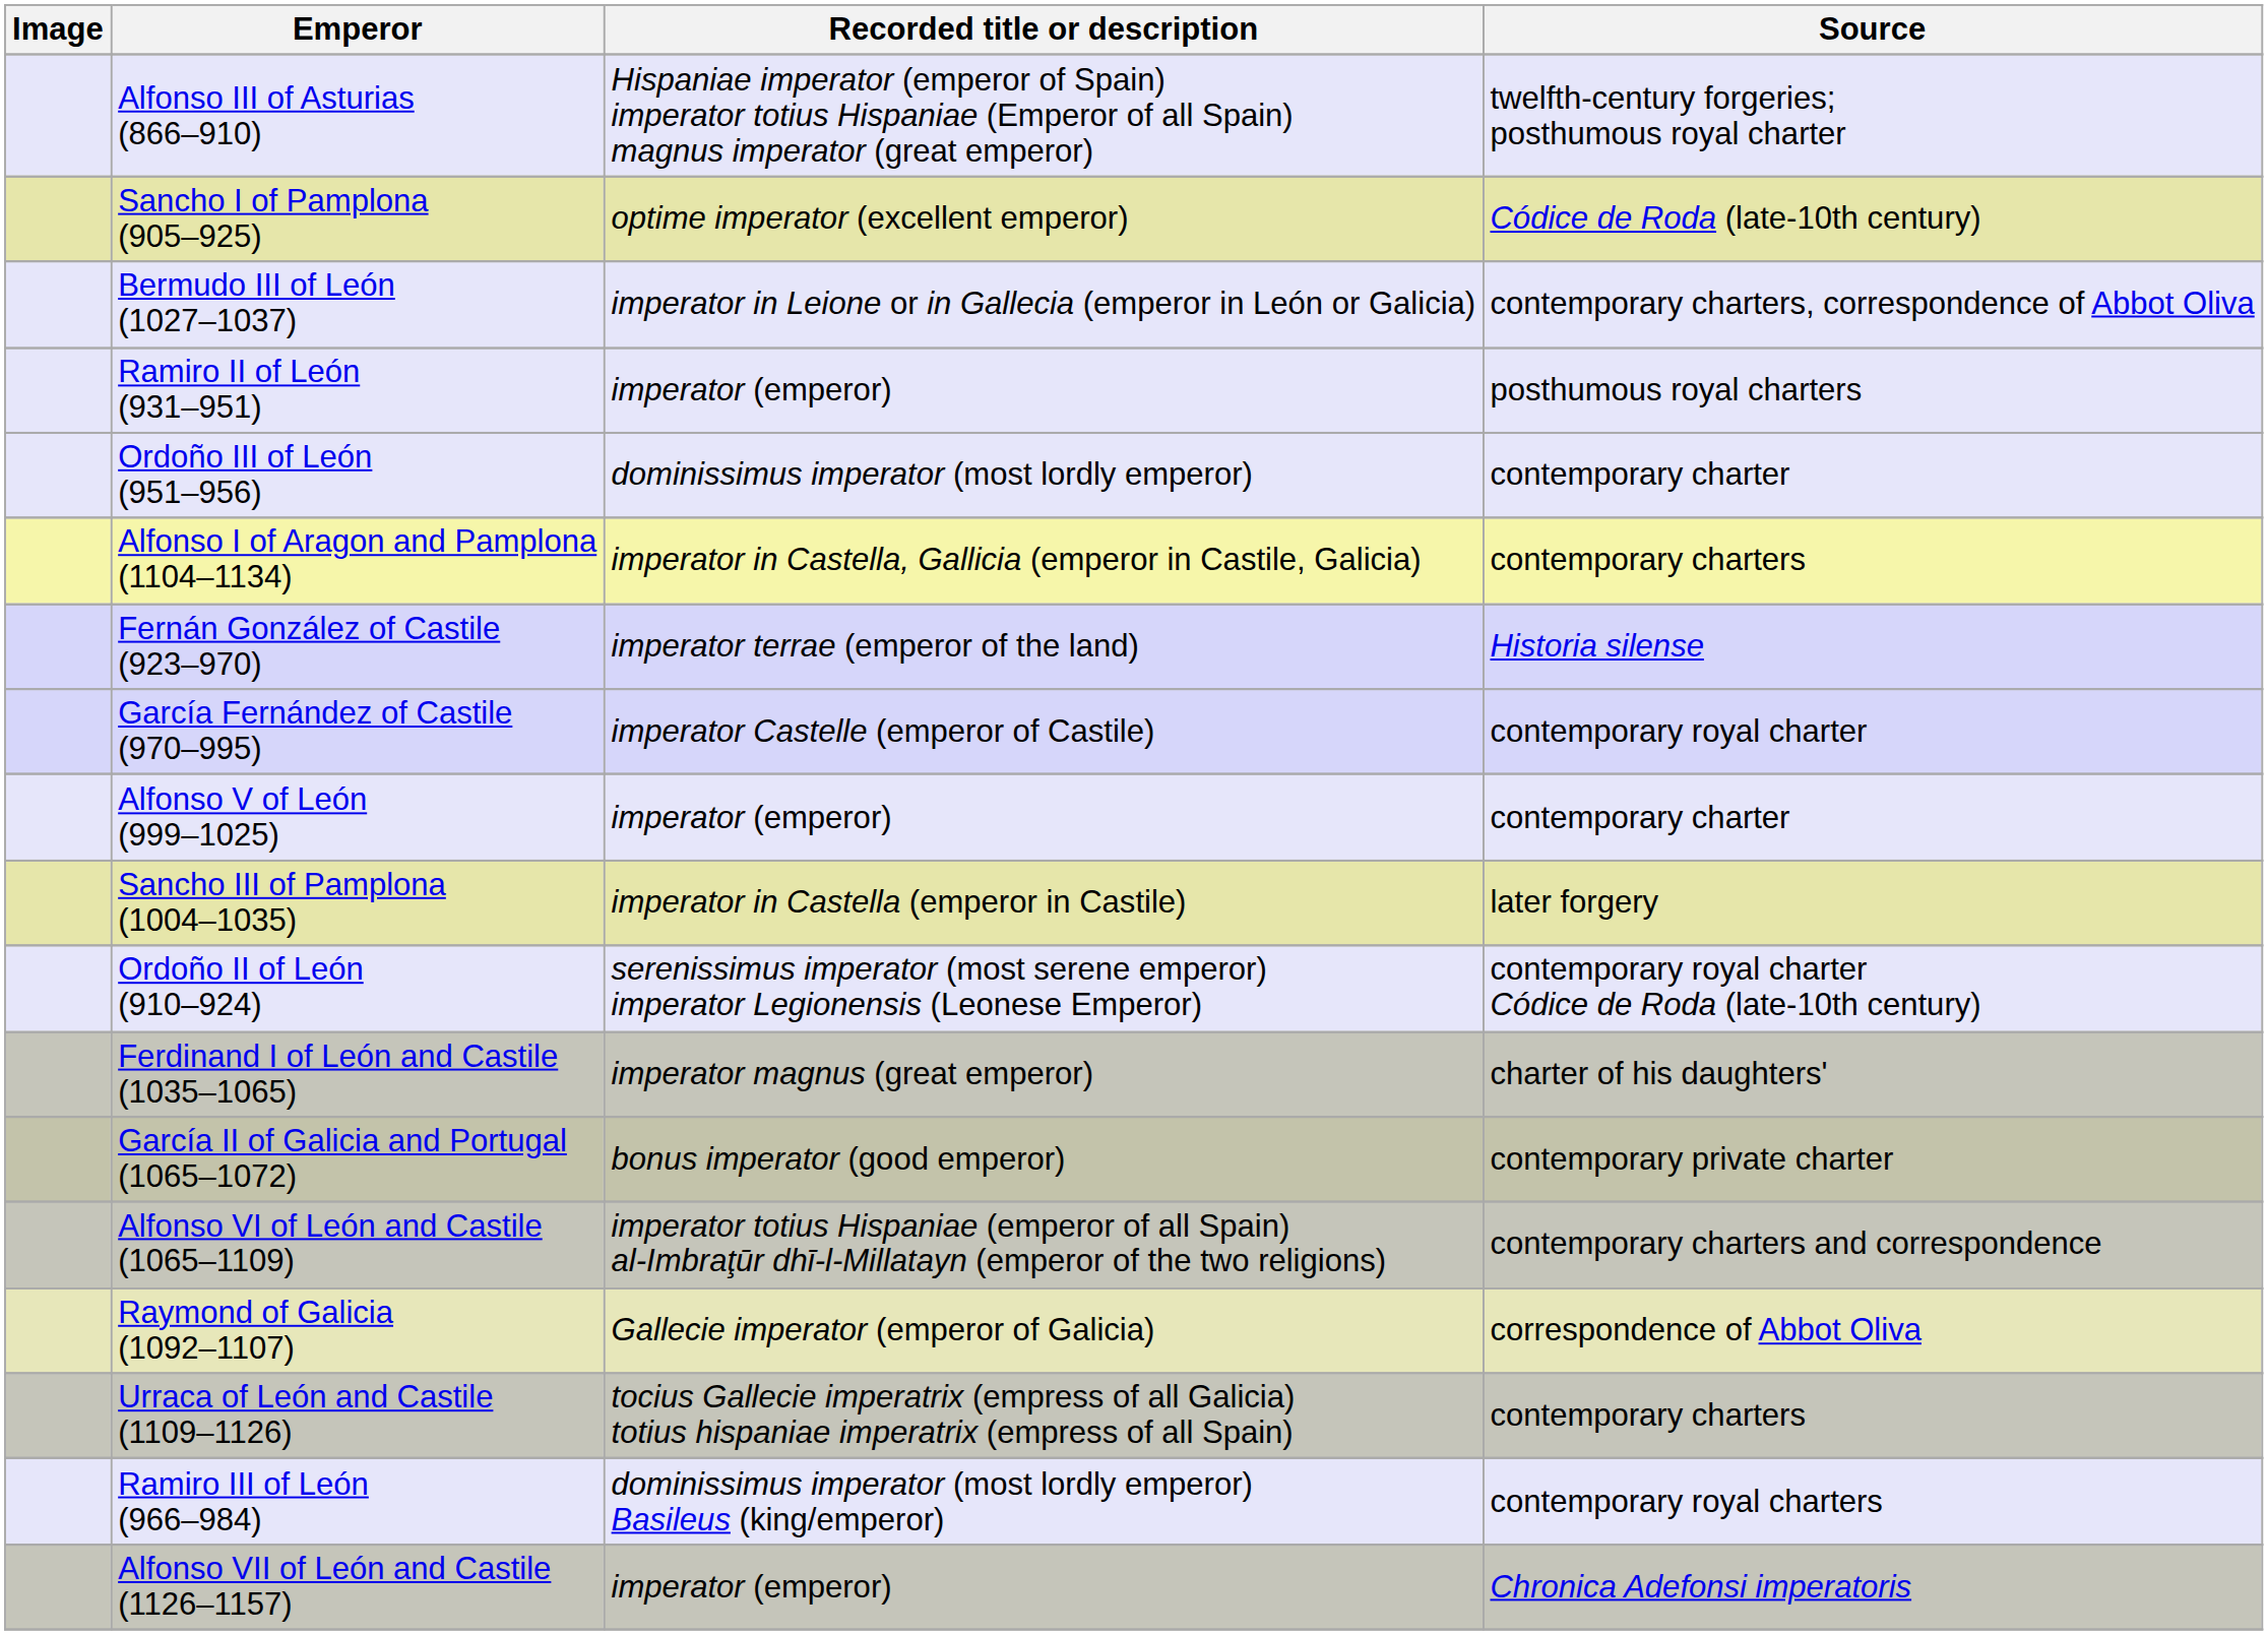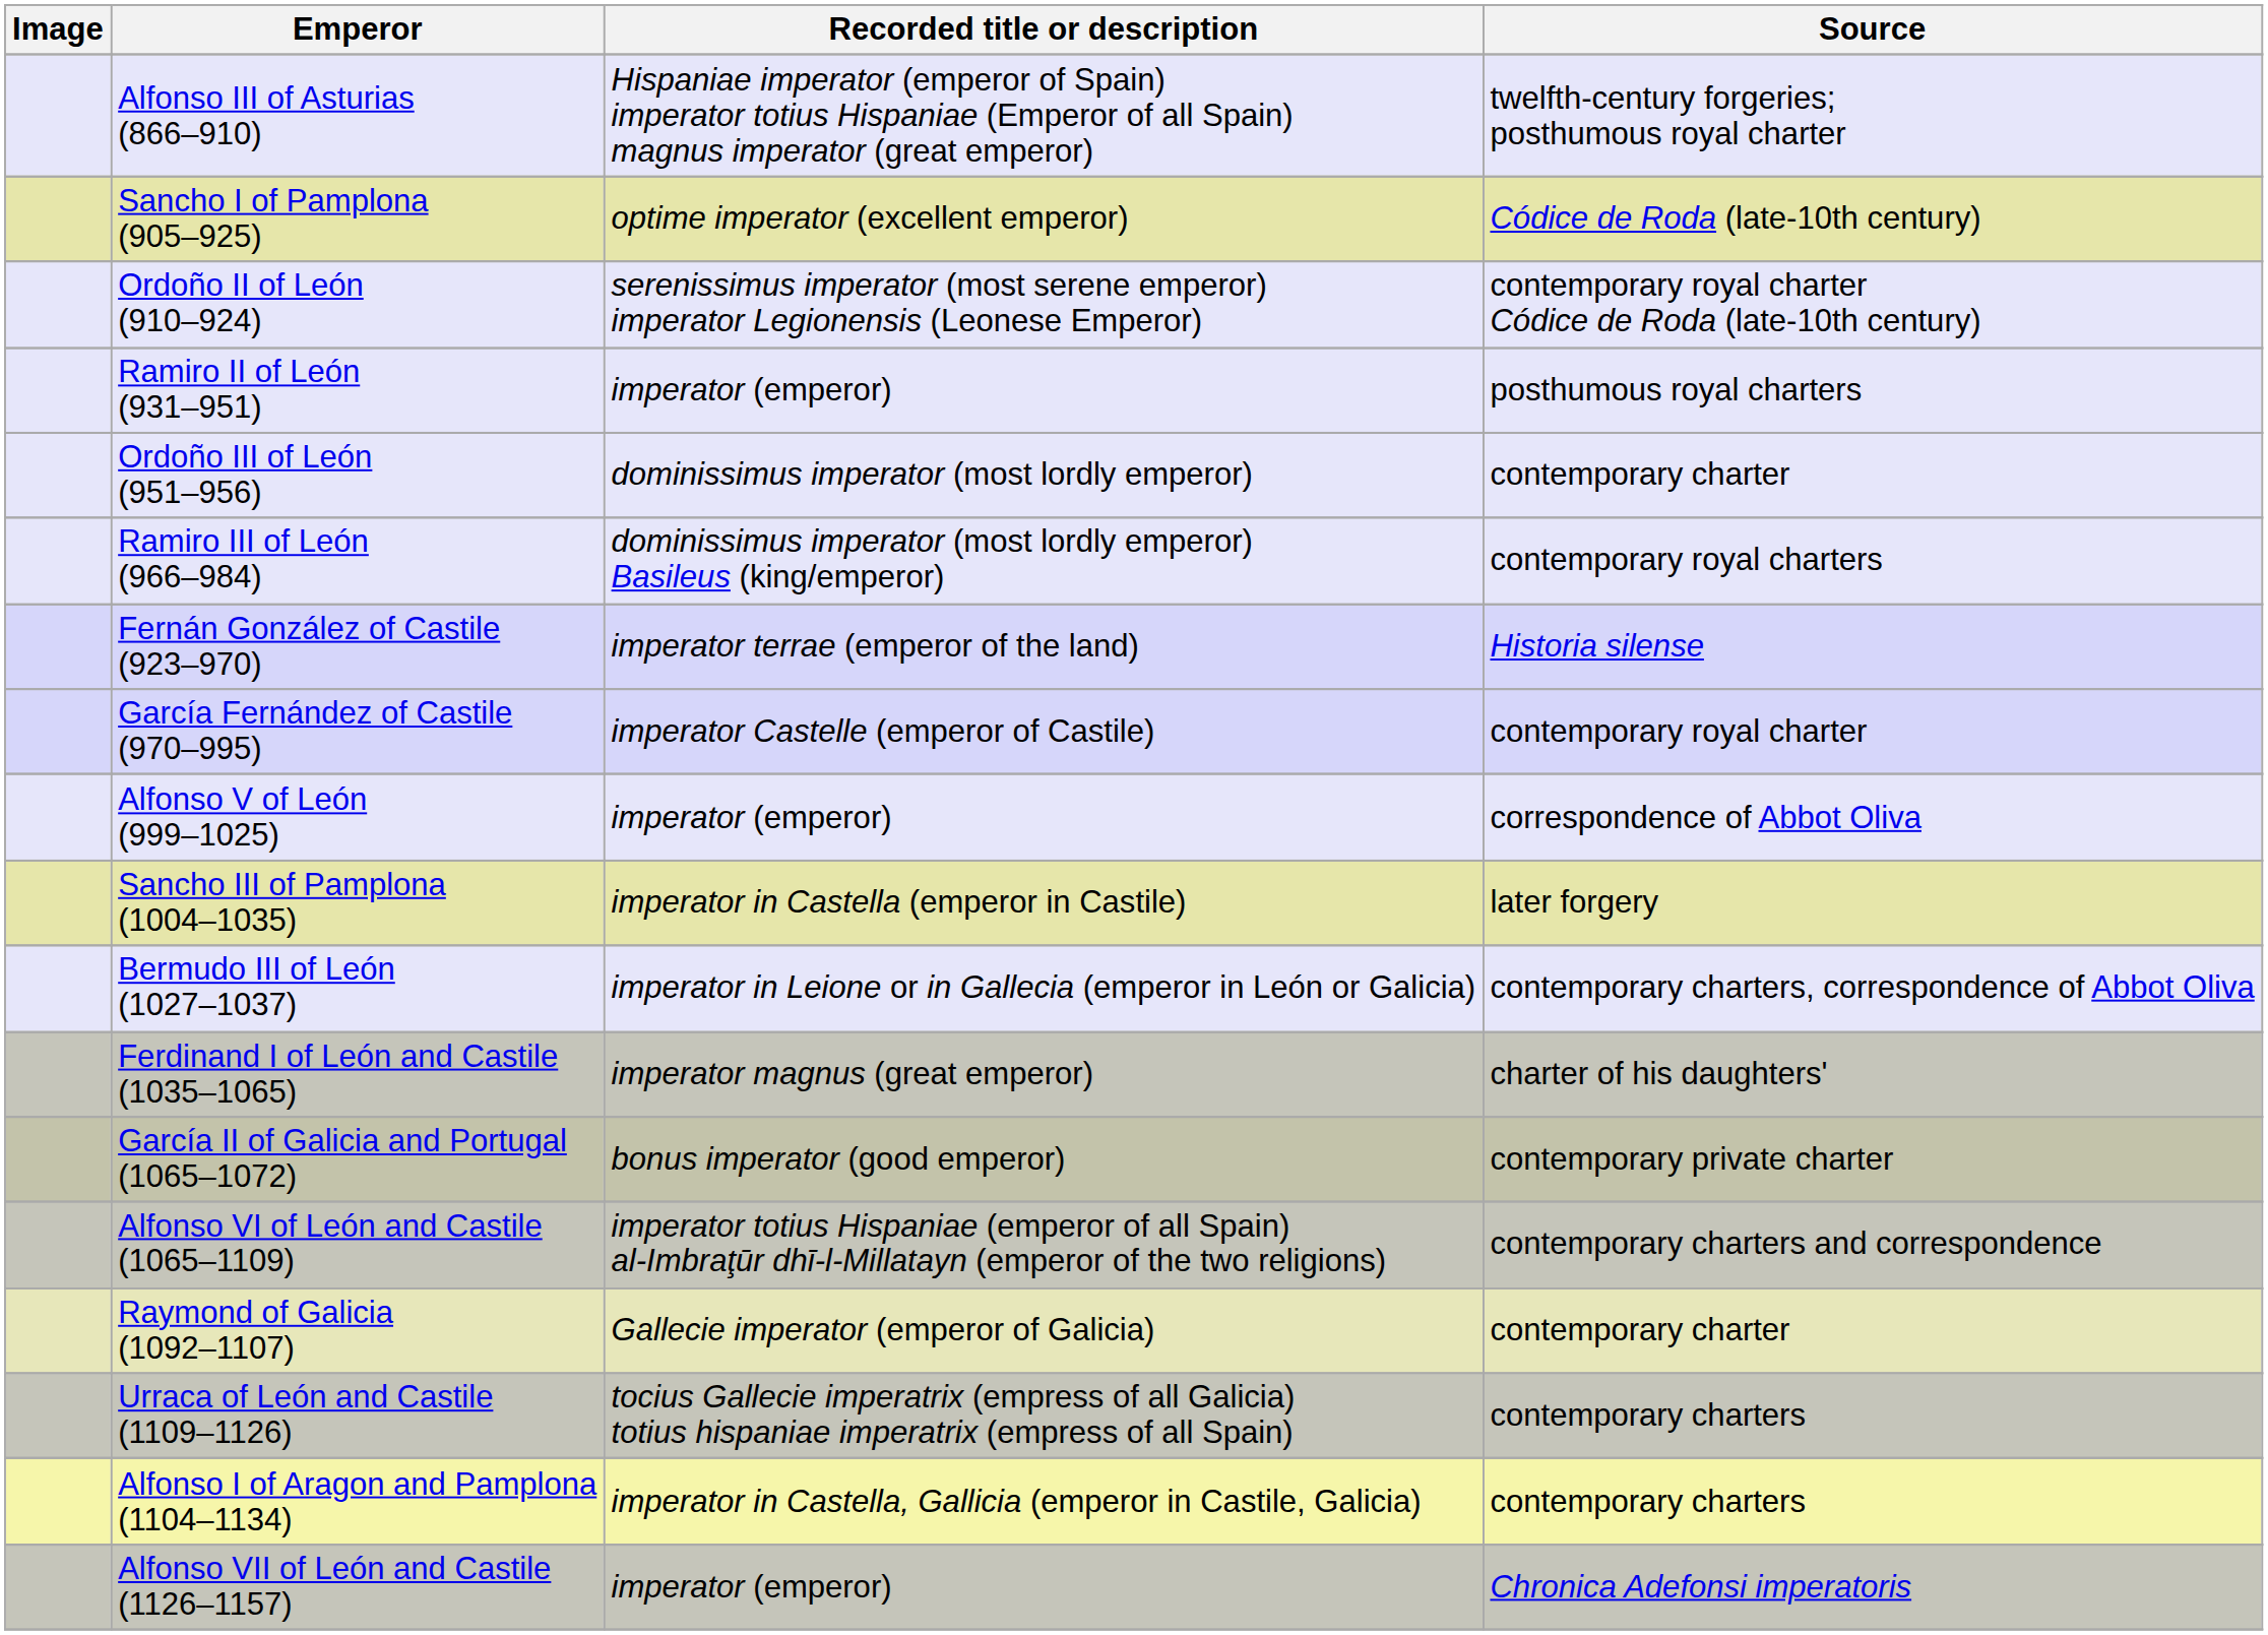rows swapped: Ordoño II of León (910–924) <-> Bermudo III of León (1027–1037)
rows swapped: Ramiro III of León (966–984) <-> Alfonso I of Aragon and Pamplona (1104–1134)
Alfonso V of León (999–1025) | Source: contemporary charter -> correspondence of Abbot Oliva
Raymond of Galicia (1092–1107) | Source: correspondence of Abbot Oliva -> contemporary charter
